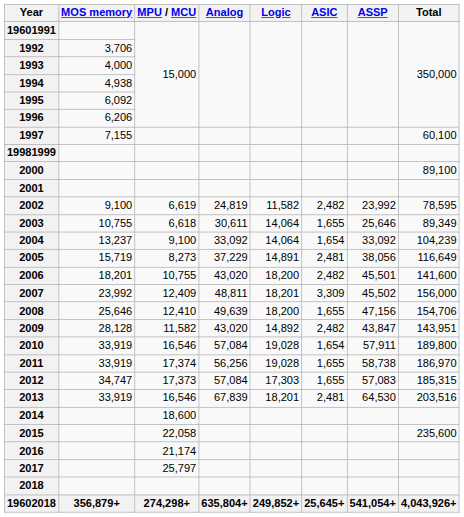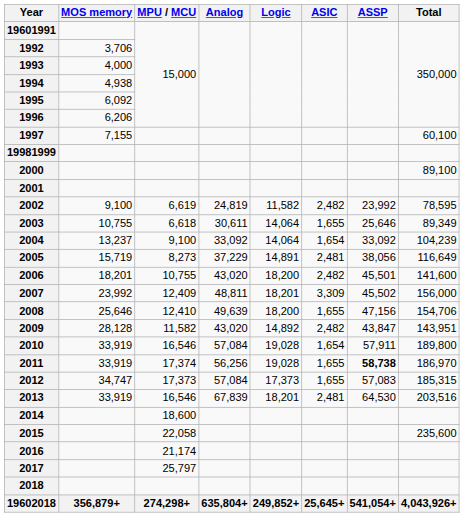2011 | ASSP: normal -> bold
2012 | Logic: 17,303 -> 17,373
